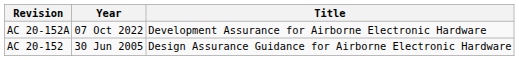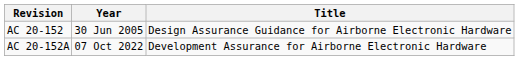rows swapped: AC 20-152 <-> AC 20-152A
